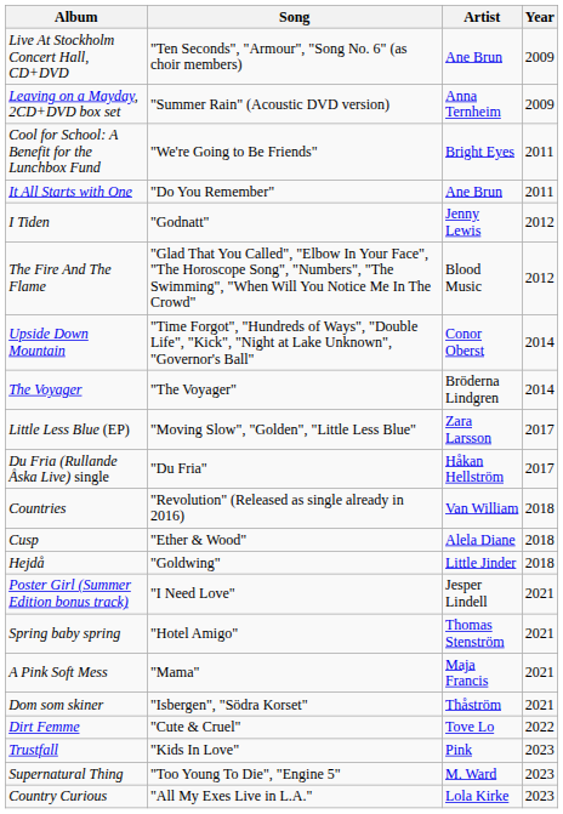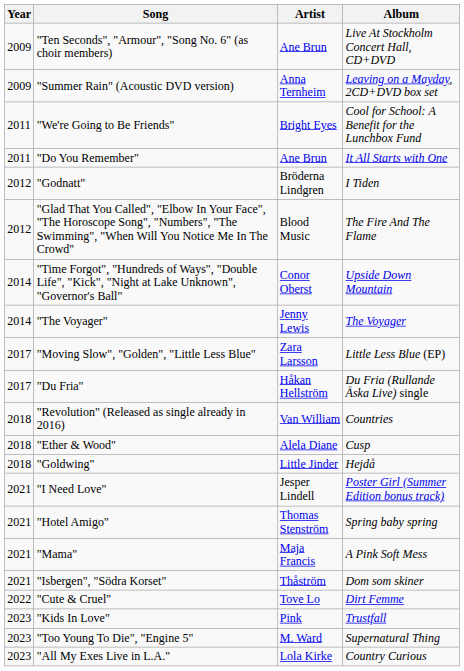columns swapped: Year <-> Album
"Godnatt" | Artist: Jenny Lewis -> Bröderna Lindgren
"The Voyager" | Artist: Bröderna Lindgren -> Jenny Lewis
